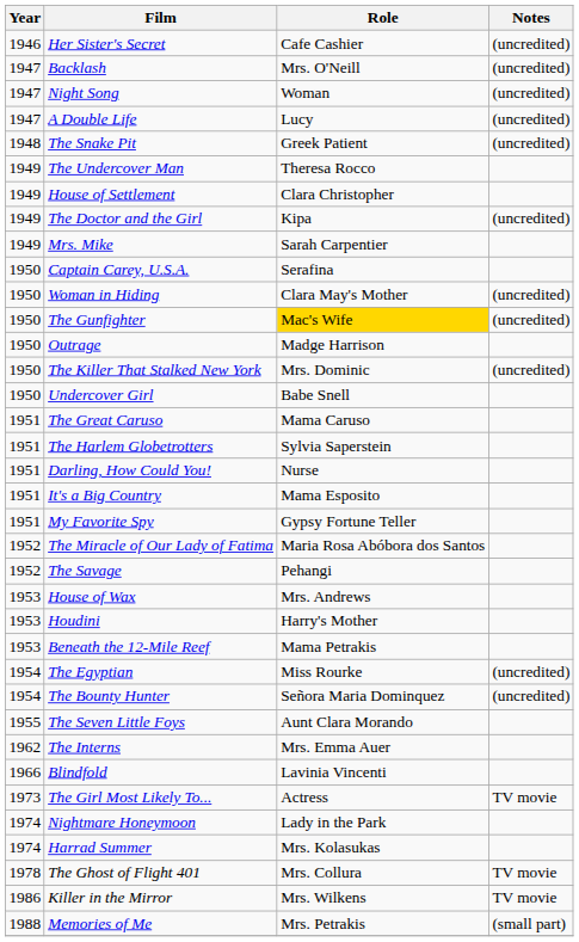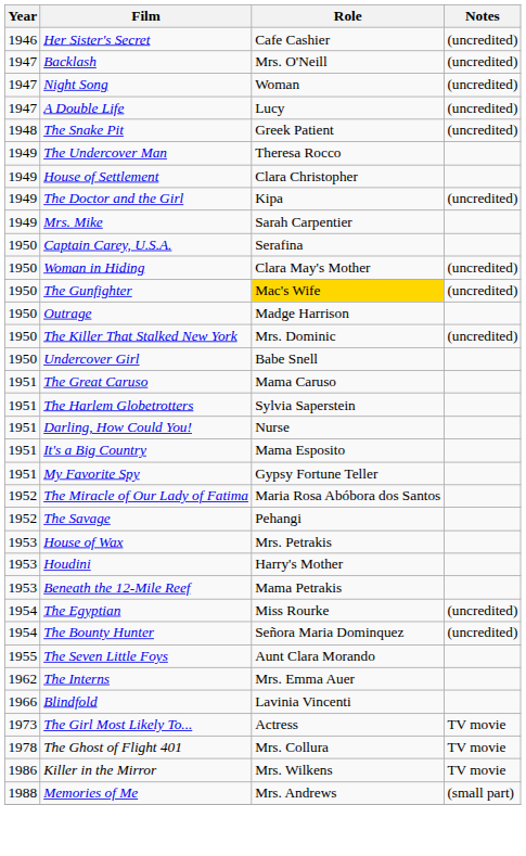House of Wax | Role: Mrs. Andrews -> Mrs. Petrakis
- row: 1974 | Nightmare Honeymoon | Lady in the Park
- row: 1974 | Harrad Summer | Mrs. Kolasukas
Memories of Me | Role: Mrs. Petrakis -> Mrs. Andrews
